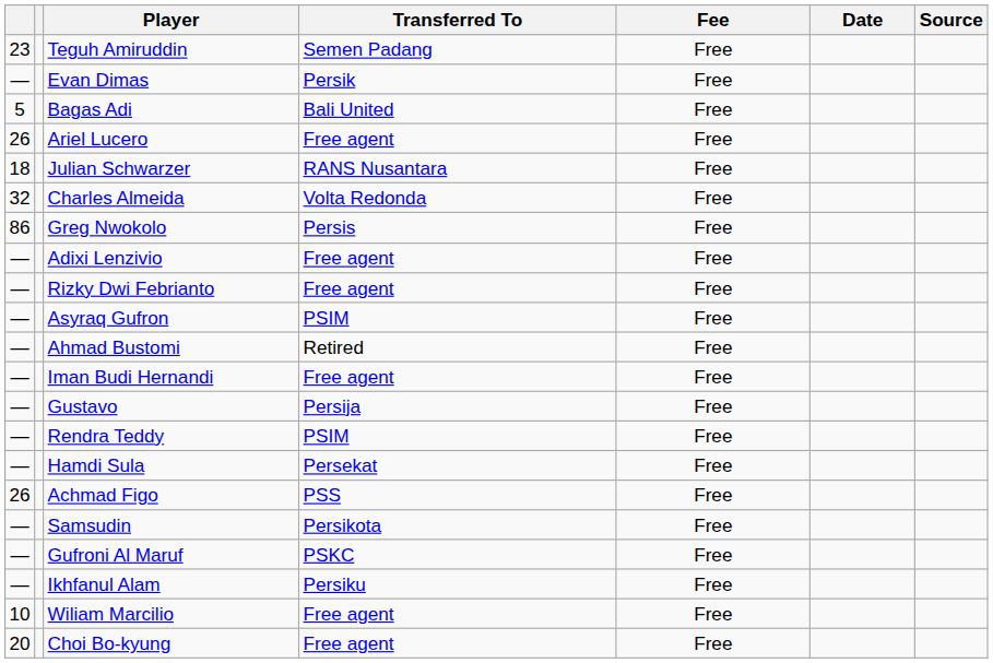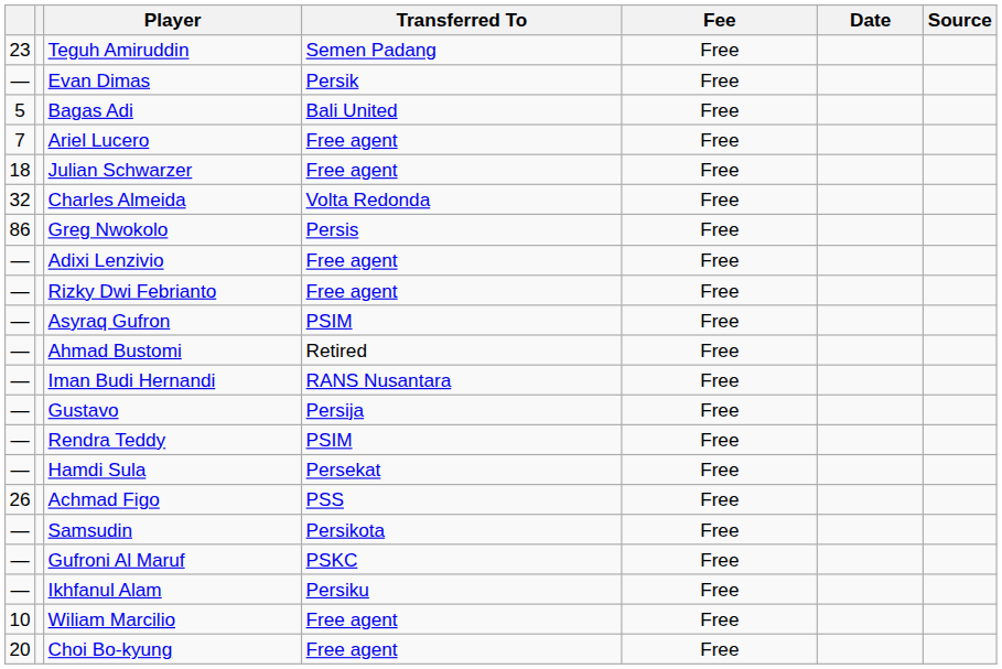Ariel Lucero | column 1: 26 -> 7
Julian Schwarzer | Transferred To: RANS Nusantara -> Free agent
Iman Budi Hernandi | Transferred To: Free agent -> RANS Nusantara
